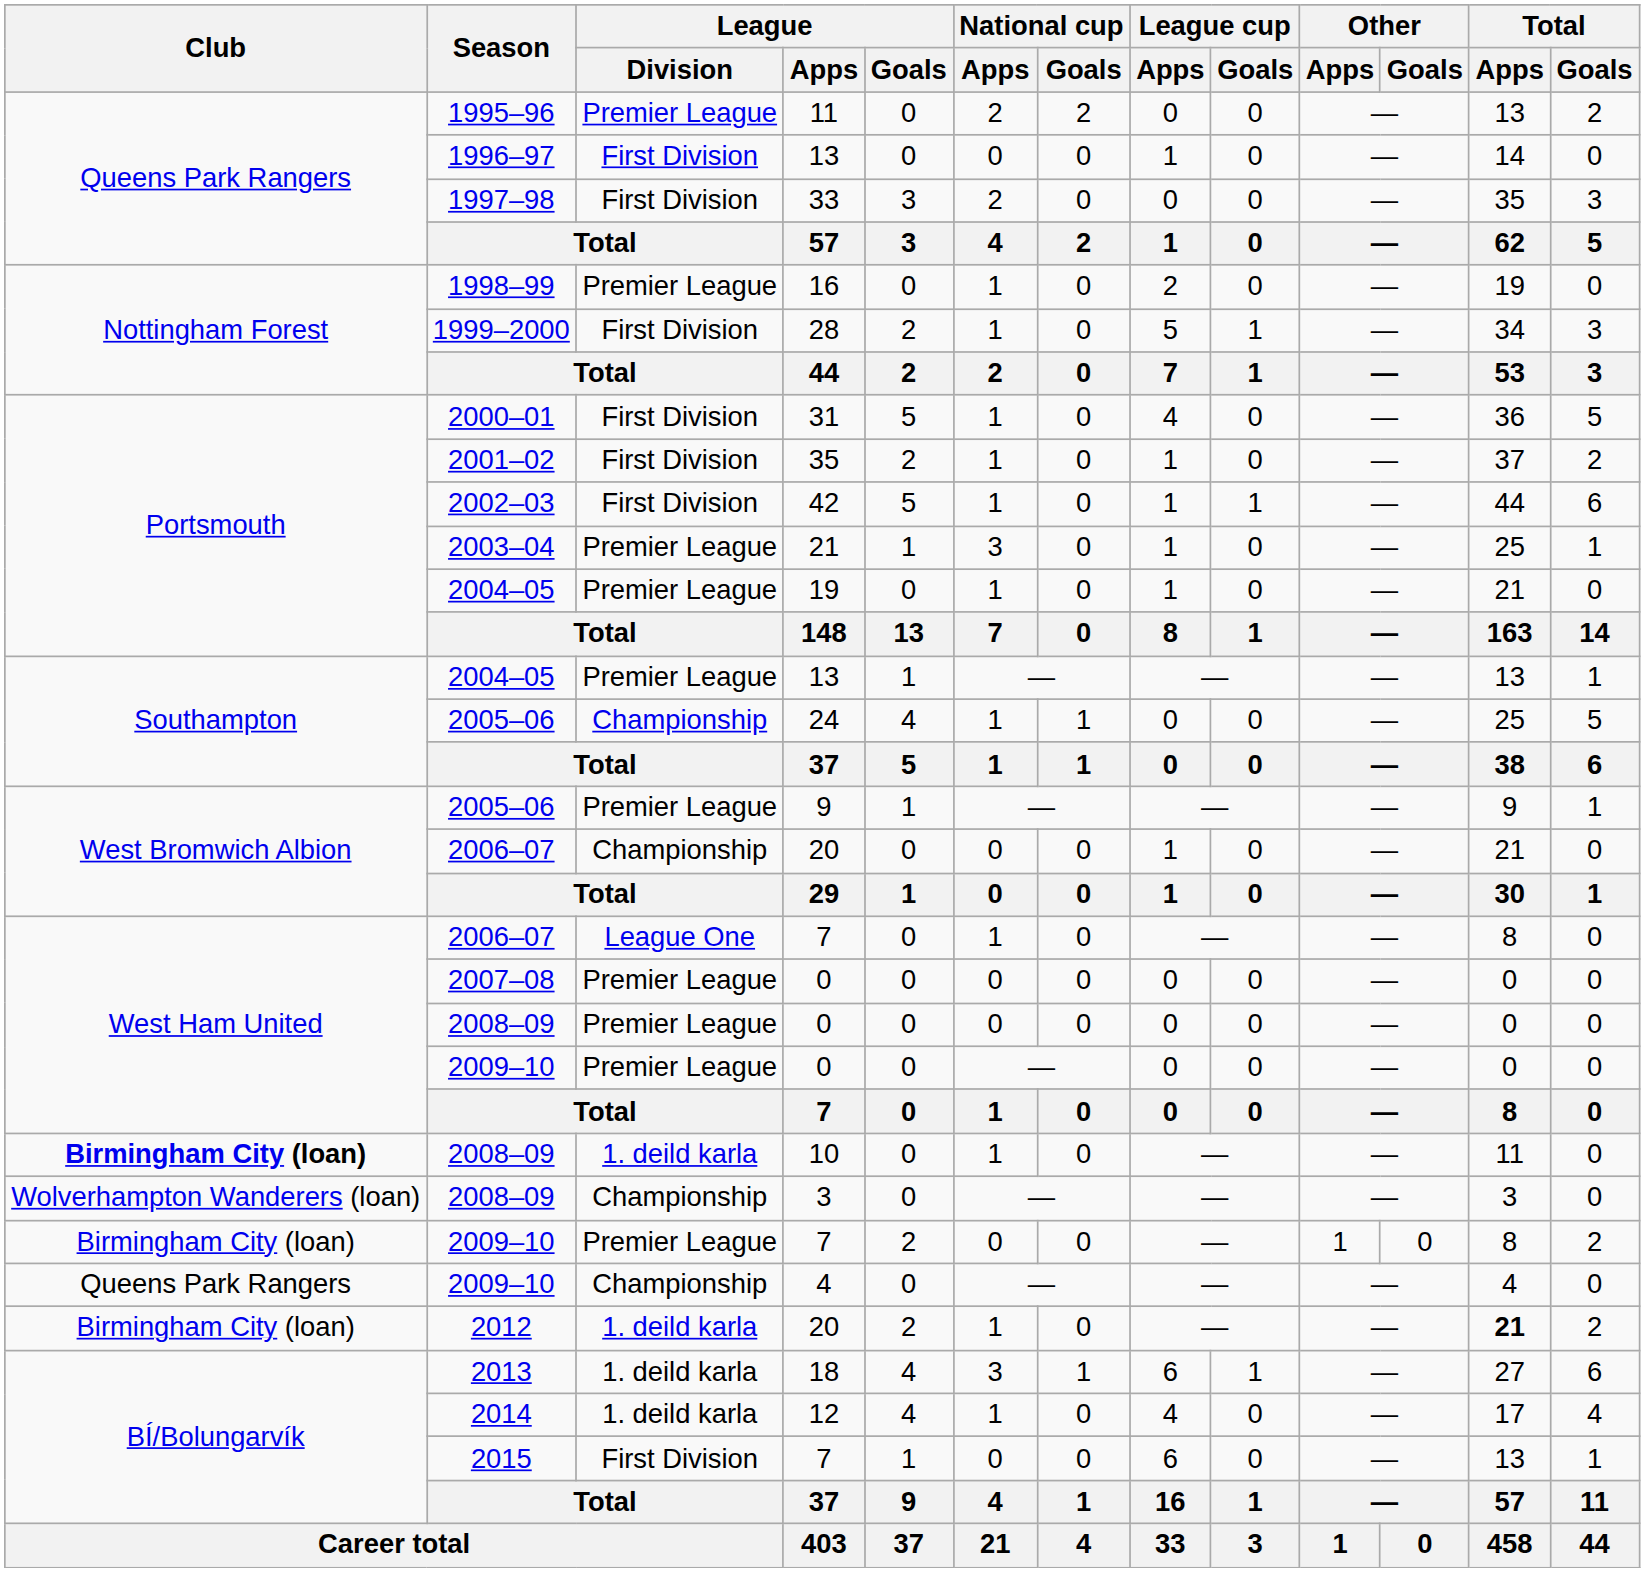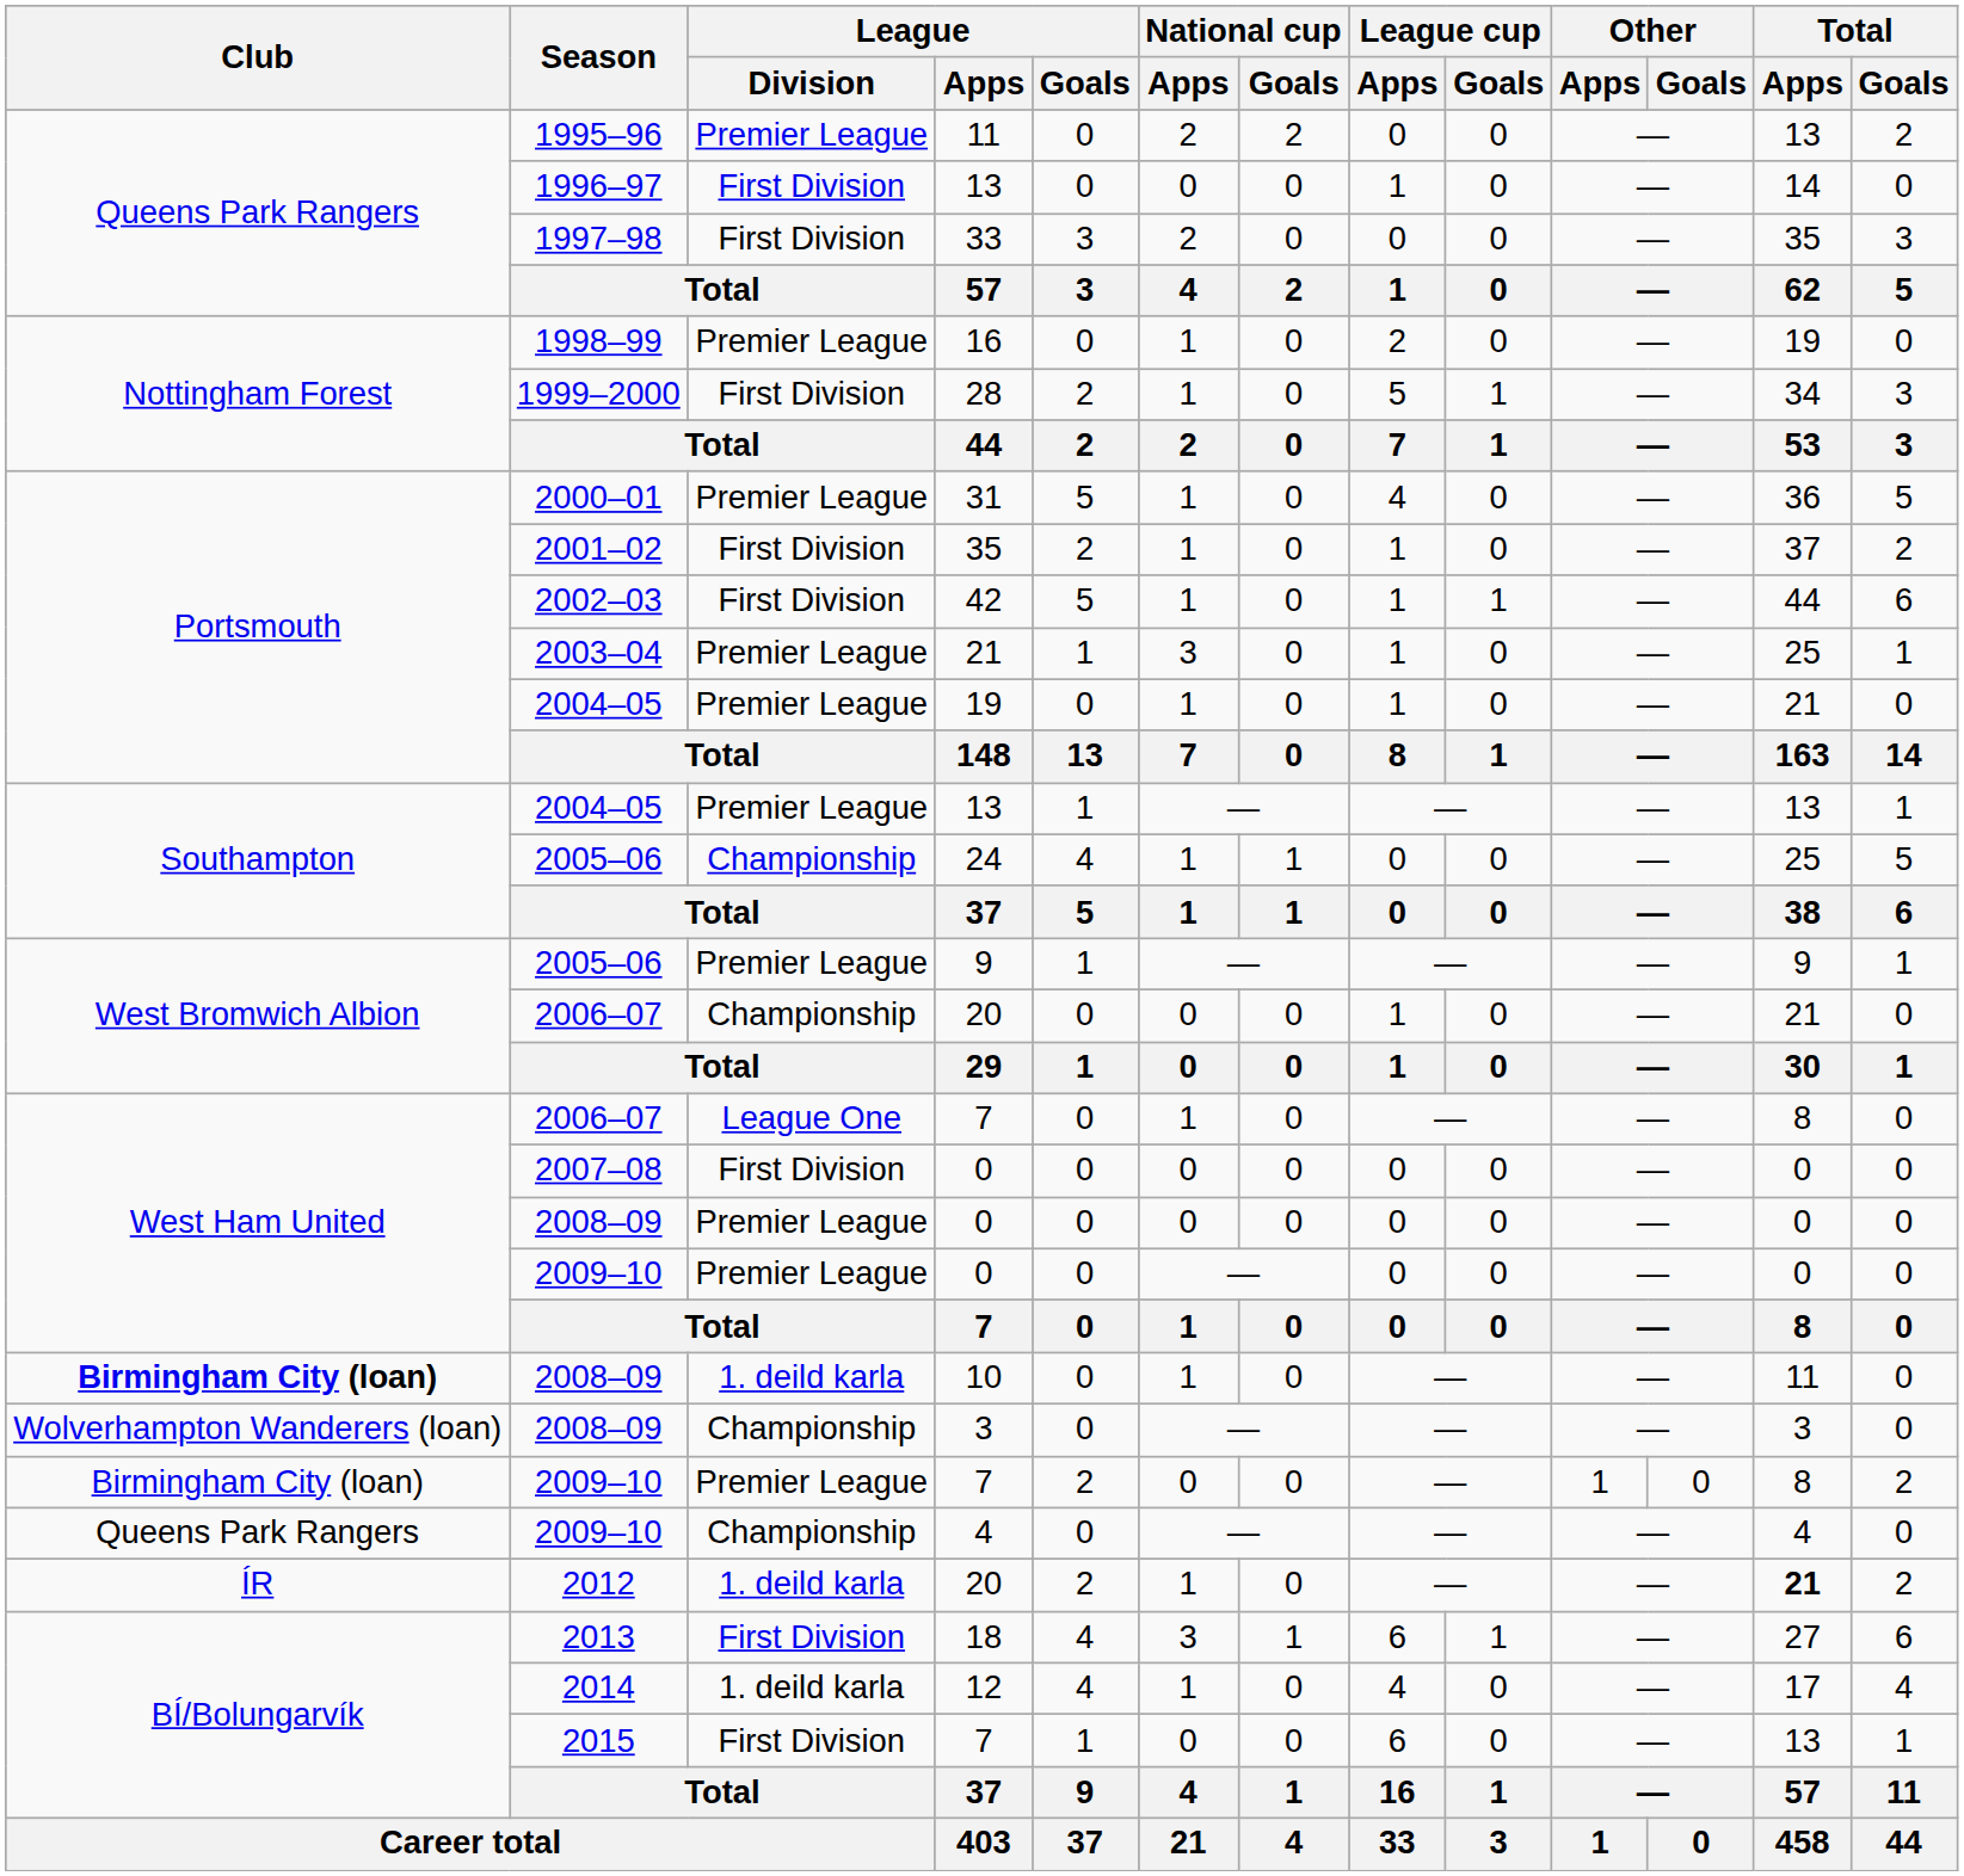31 | League / Division: First Division -> Premier League
2007–08 / 0 | League / Division: Premier League -> First Division
2012 / 20 | Club: Birmingham City (loan) -> ÍR
18 | League / Division: 1. deild karla -> First Division
